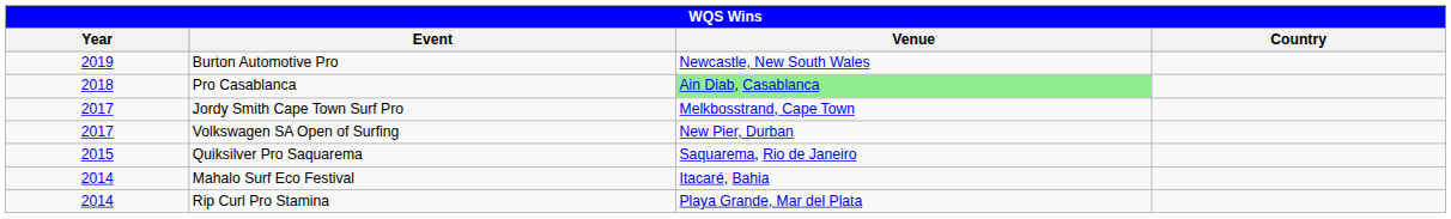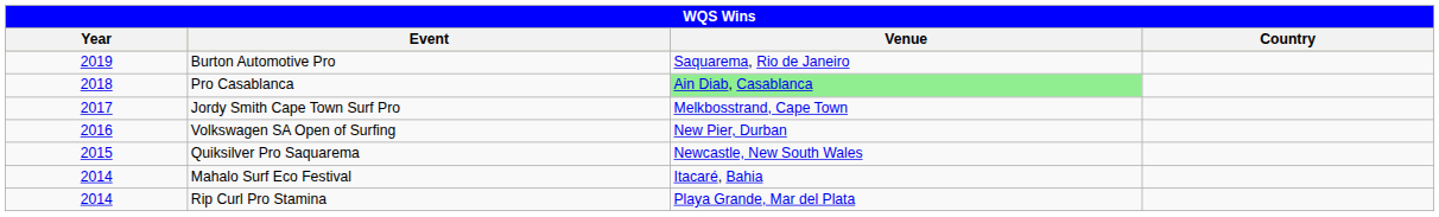Burton Automotive Pro | Venue: Newcastle, New South Wales -> Saquarema, Rio de Janeiro
Volkswagen SA Open of Surfing | Year: 2017 -> 2016
Quiksilver Pro Saquarema | Venue: Saquarema, Rio de Janeiro -> Newcastle, New South Wales
